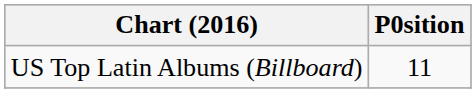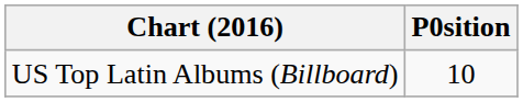US Top Latin Albums (Billboard) | P0sition: 11 -> 10
